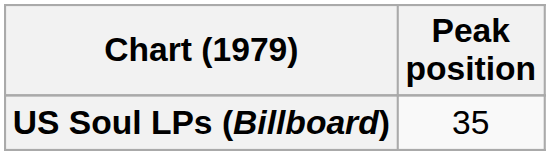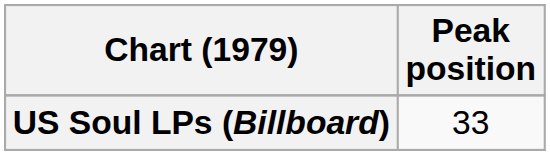US Soul LPs (Billboard) | Peak position: 35 -> 33
